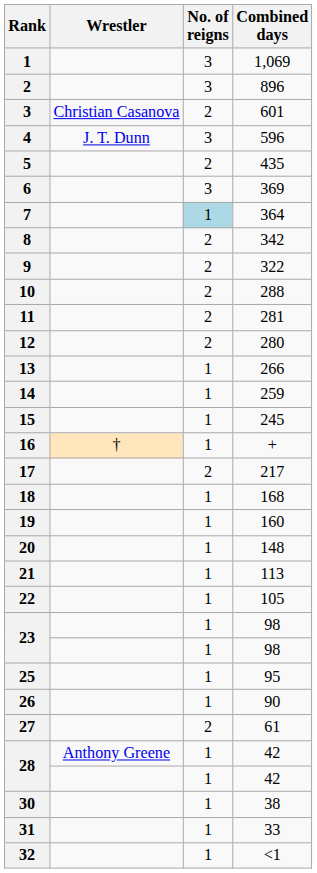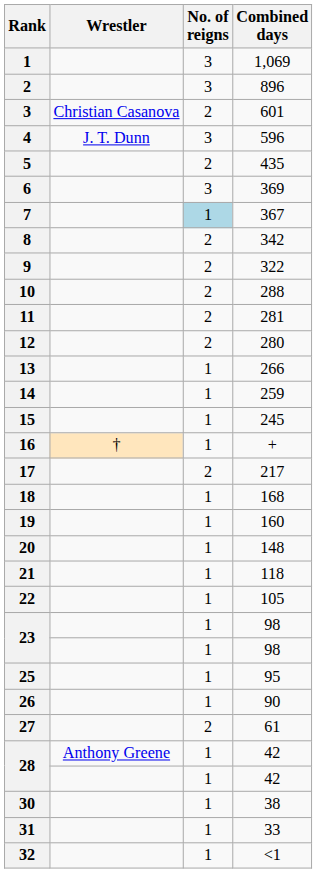7 | Combined days: 364 -> 367
21 | Combined days: 113 -> 118
